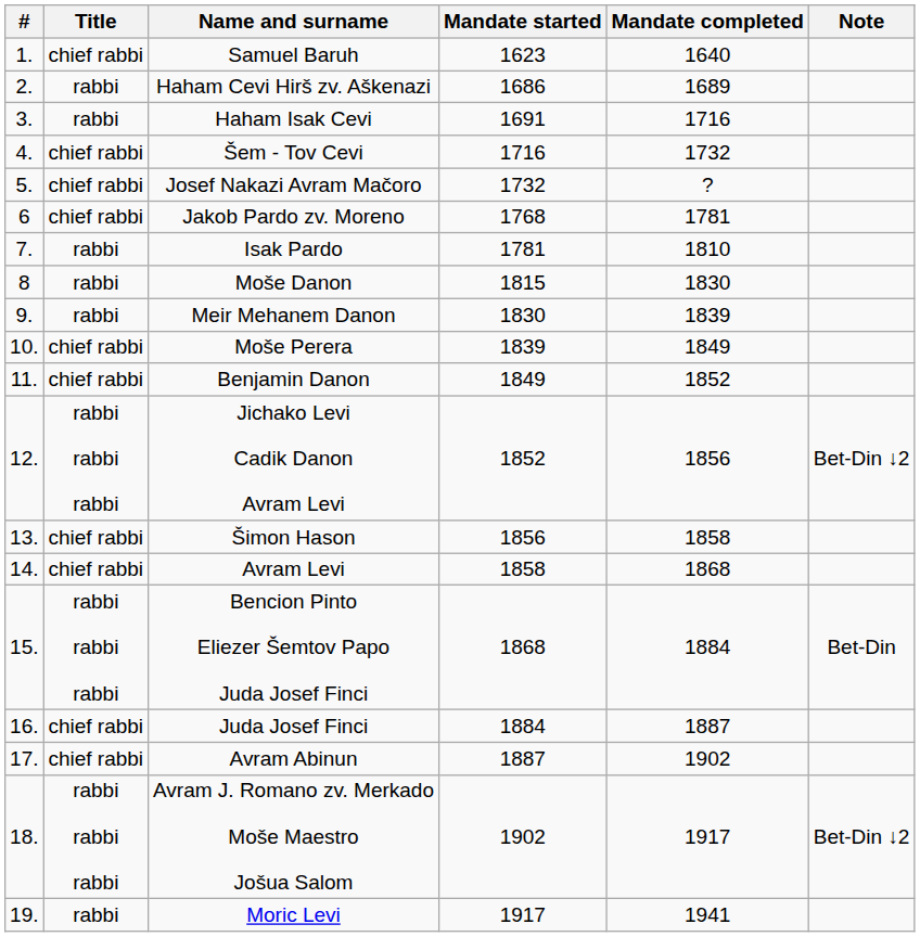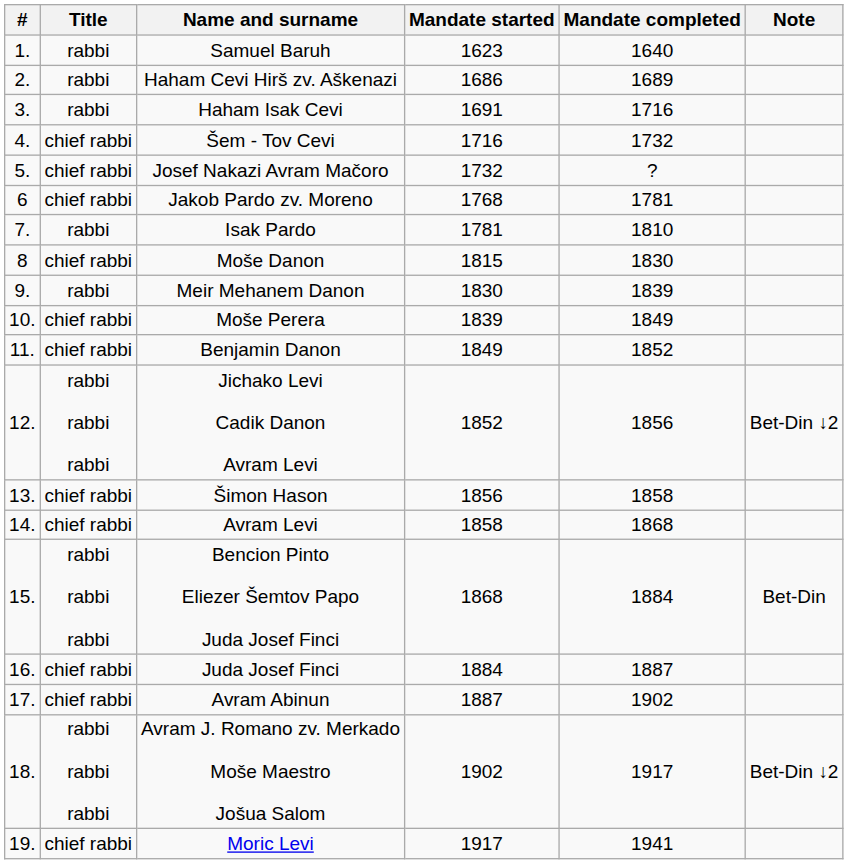Samuel Baruh | Title: chief rabbi -> rabbi
Moše Danon | Title: rabbi -> chief rabbi
Moric Levi | Title: rabbi -> chief rabbi
